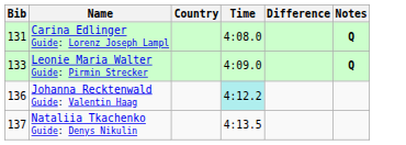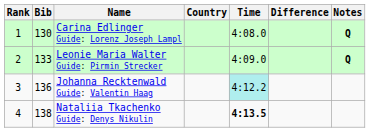+ column: Rank | 1 | 2 | 3 | 4
Carina Edlinger Guide: Lorenz Joseph Lampl | Bib: 131 -> 130
Nataliia Tkachenko Guide: Denys Nikulin | Bib: 137 -> 138
Nataliia Tkachenko Guide: Denys Nikulin | Time: normal -> bold
